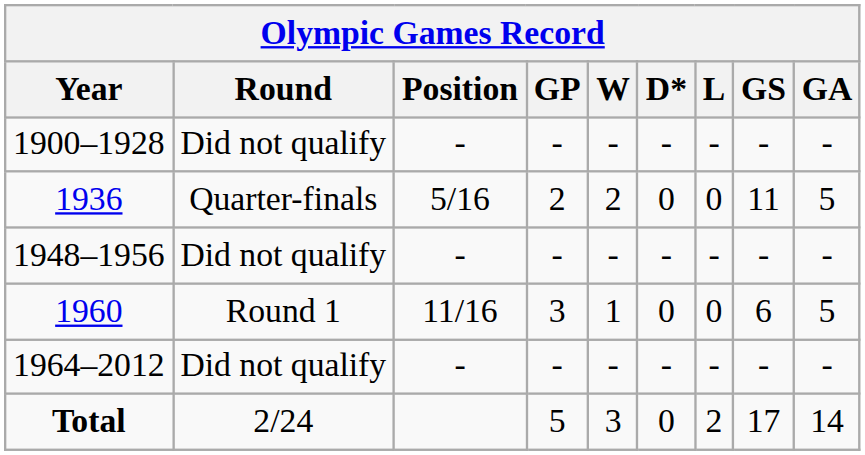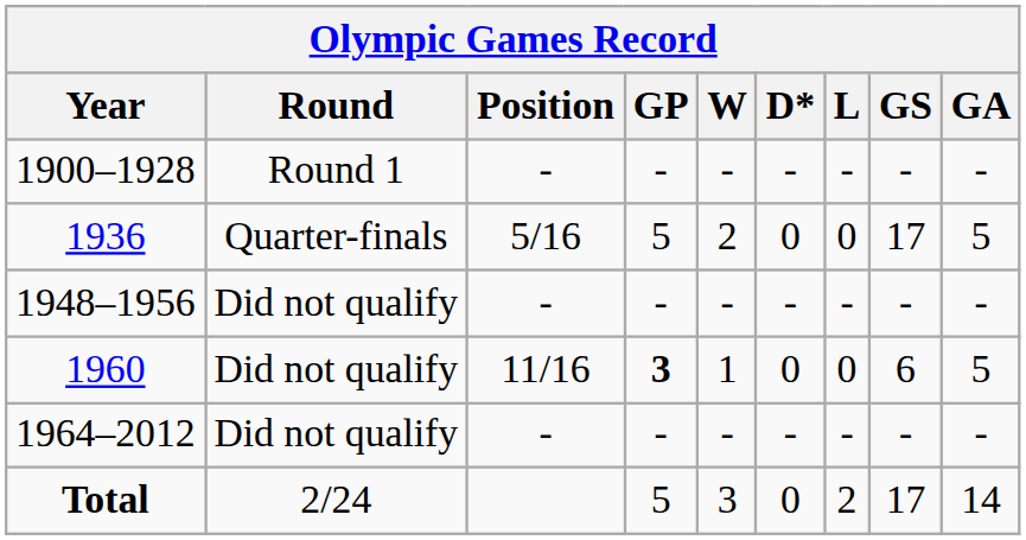1900–1928 | Round: Did not qualify -> Round 1
1936 | GP: 2 -> 5
1936 | GS: 11 -> 17
1960 | Round: Round 1 -> Did not qualify
1960 | GP: normal -> bold
